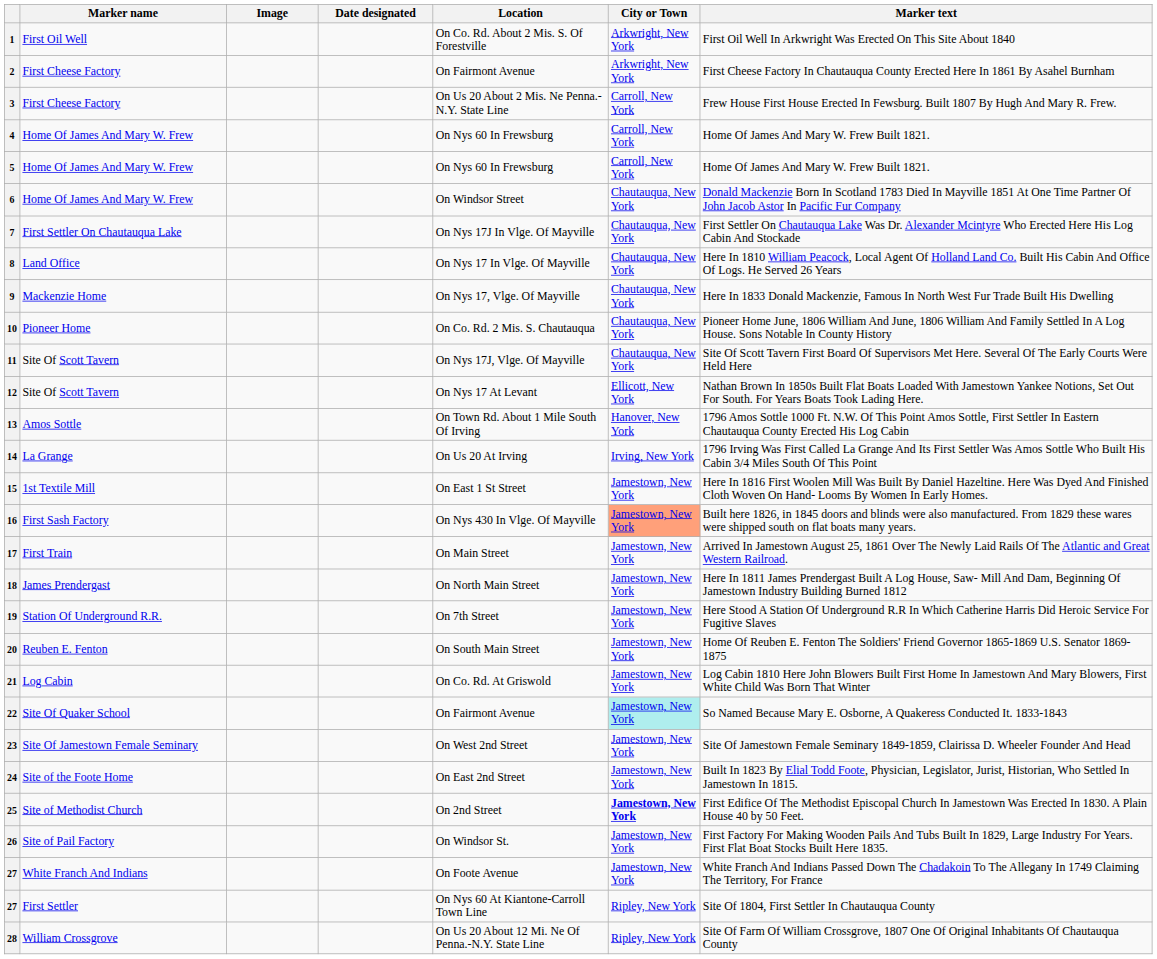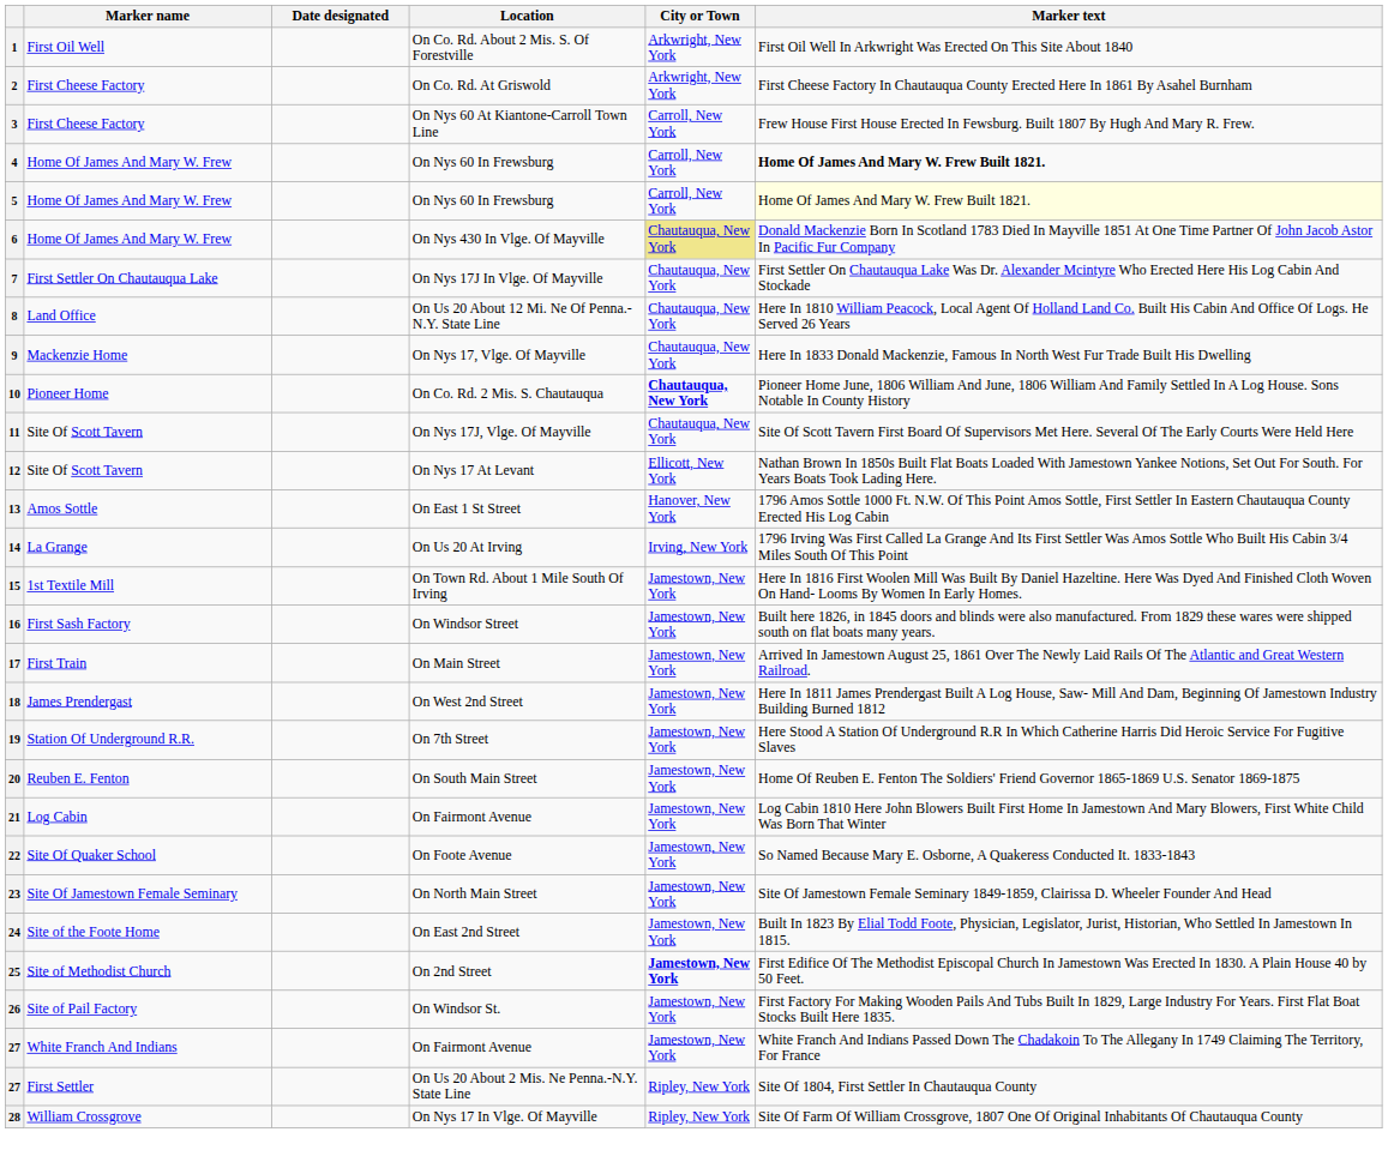- column: Image
2 | Location: On Fairmont Avenue -> On Co. Rd. At Griswold
3 | Location: On Us 20 About 2 Mis. Ne Penna.-N.Y. State Line -> On Nys 60 At Kiantone-Carroll Town Line
4 | Marker text: normal -> bold
5 | Marker text: no background -> lightyellow background
6 | Location: On Windsor Street -> On Nys 430 In Vlge. Of Mayville
6 | City or Town: no background -> khaki background
8 | Location: On Nys 17 In Vlge. Of Mayville -> On Us 20 About 12 Mi. Ne Of Penna.-N.Y. State Line
10 | City or Town: normal -> bold
13 | Location: On Town Rd. About 1 Mile South Of Irving -> On East 1 St Street
15 | Location: On East 1 St Street -> On Town Rd. About 1 Mile South Of Irving
16 | Location: On Nys 430 In Vlge. Of Mayville -> On Windsor Street
16 | City or Town: lightsalmon background -> no background
18 | Location: On North Main Street -> On West 2nd Street
21 | Location: On Co. Rd. At Griswold -> On Fairmont Avenue
22 | Location: On Fairmont Avenue -> On Foote Avenue
22 | City or Town: paleturquoise background -> no background
23 | Location: On West 2nd Street -> On North Main Street
27 / White Franch And Indians | Location: On Foote Avenue -> On Fairmont Avenue
27 / First Settler | Location: On Nys 60 At Kiantone-Carroll Town Line -> On Us 20 About 2 Mis. Ne Penna.-N.Y. State Line
28 | Location: On Us 20 About 12 Mi. Ne Of Penna.-N.Y. State Line -> On Nys 17 In Vlge. Of Mayville
